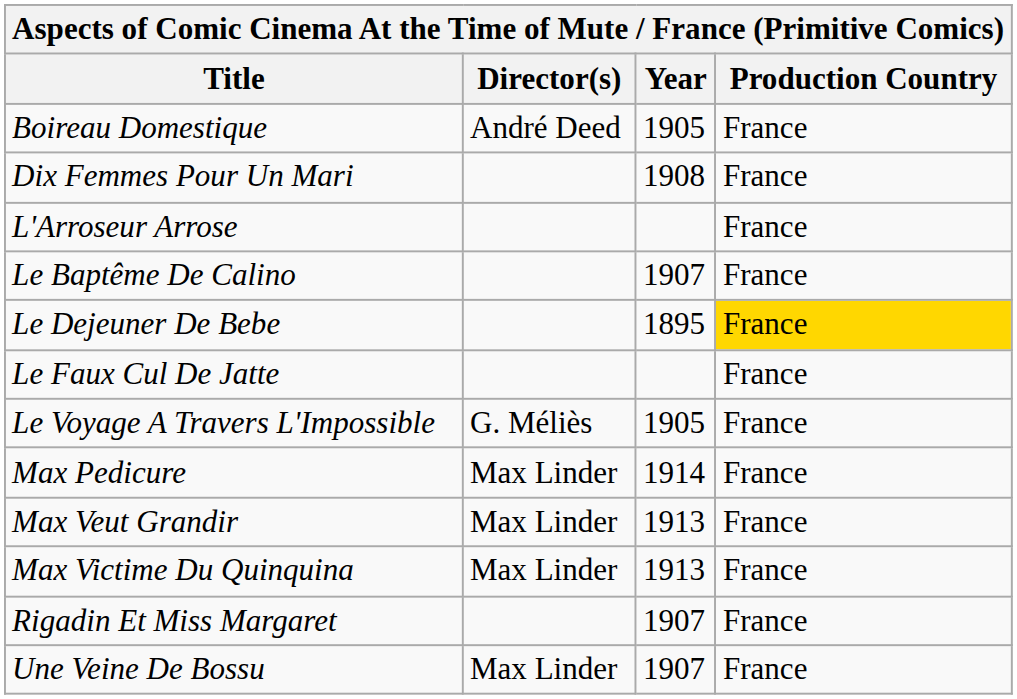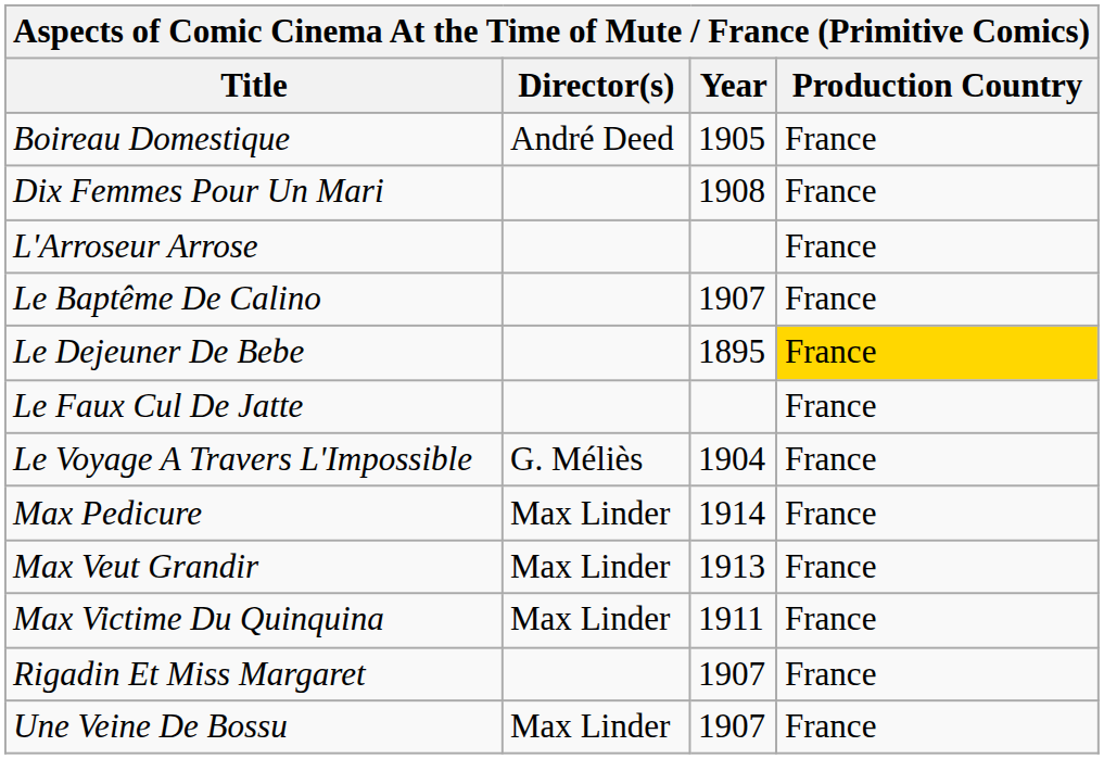Le Voyage A Travers L'Impossible | Year: 1905 -> 1904
Max Victime Du Quinquina | Year: 1913 -> 1911
